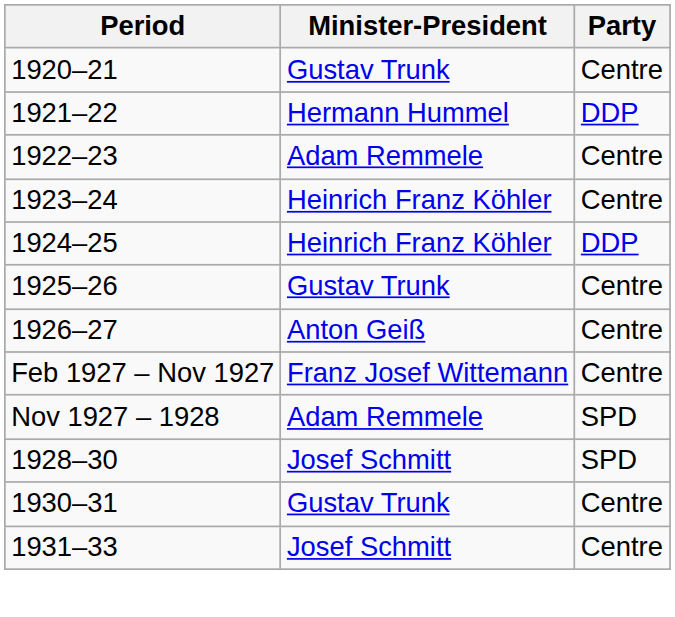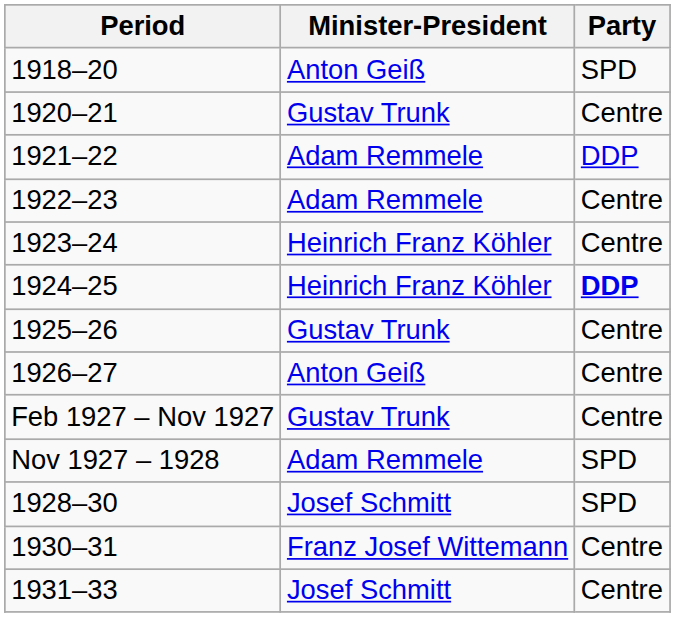+ row: 1918–20 | Anton Geiß | SPD
1921–22 | Minister-President: Hermann Hummel -> Adam Remmele
1924–25 | Party: normal -> bold
Feb 1927 – Nov 1927 | Minister-President: Franz Josef Wittemann -> Gustav Trunk
1930–31 | Minister-President: Gustav Trunk -> Franz Josef Wittemann
